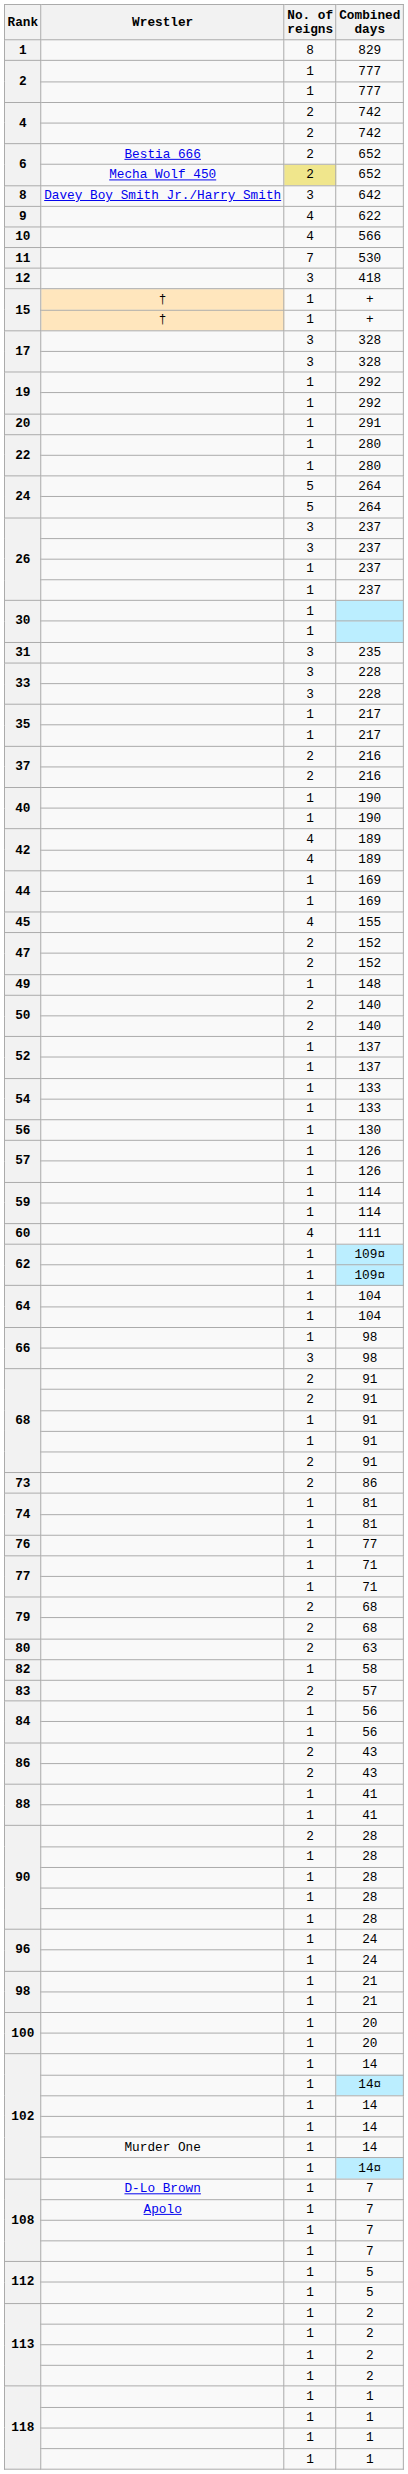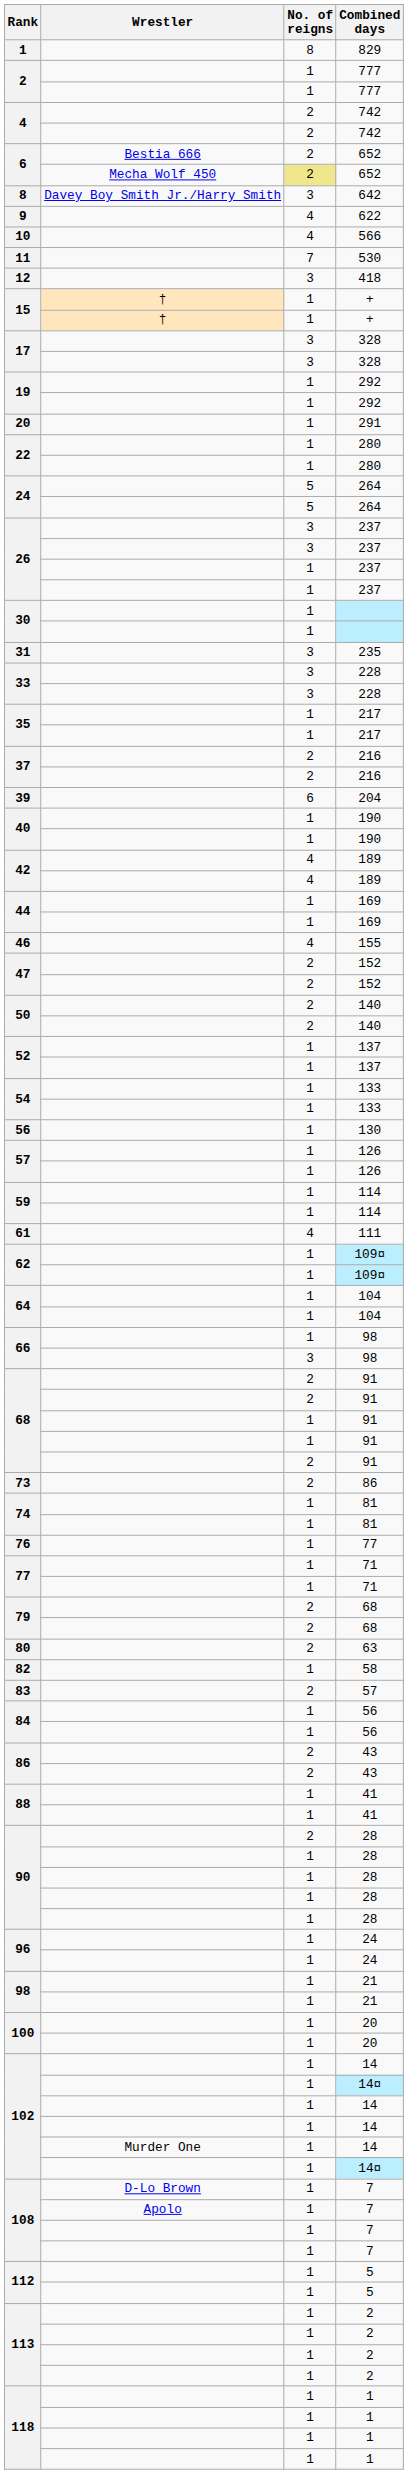+ row: 39 | 6 | 204
155 | Rank: 45 -> 46
- row: 49 | 1 | 148
111 | Rank: 60 -> 61
